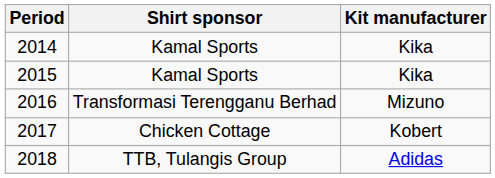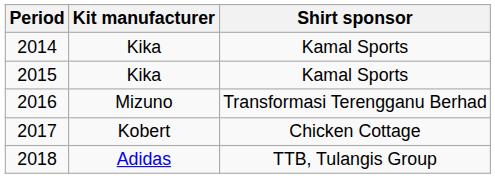columns swapped: Kit manufacturer <-> Shirt sponsor
